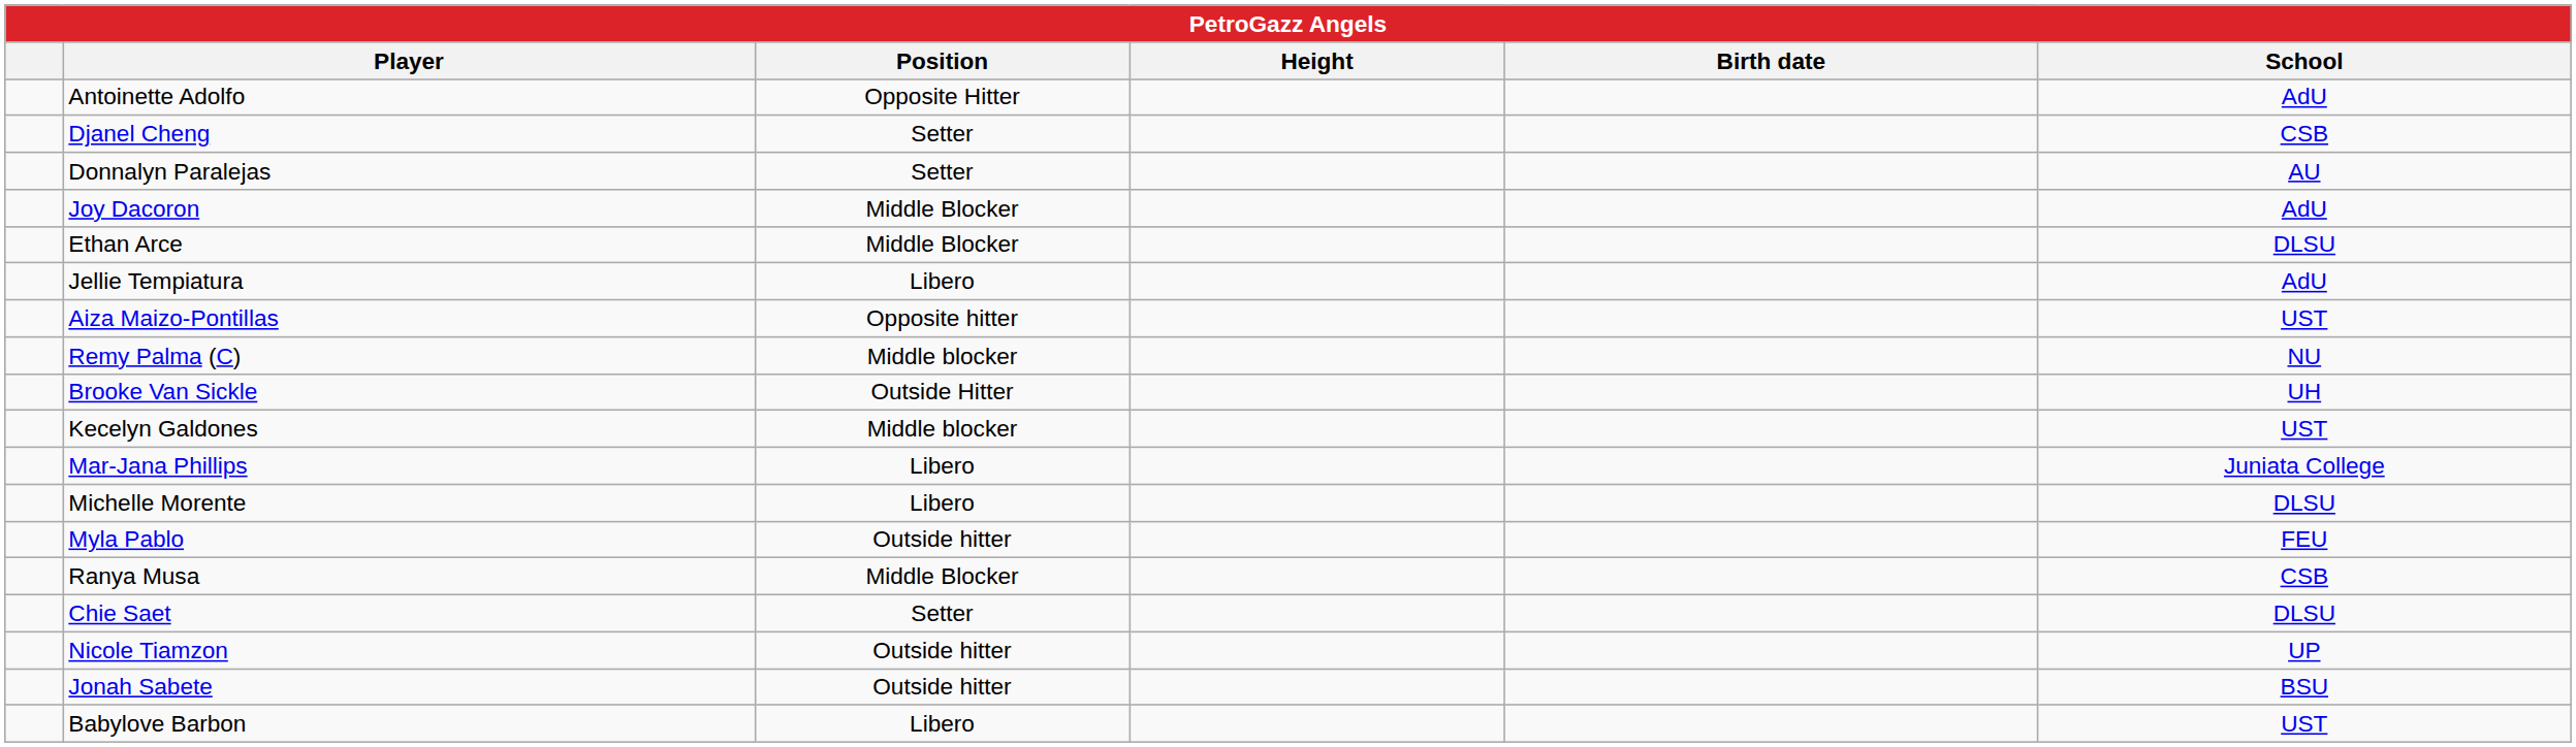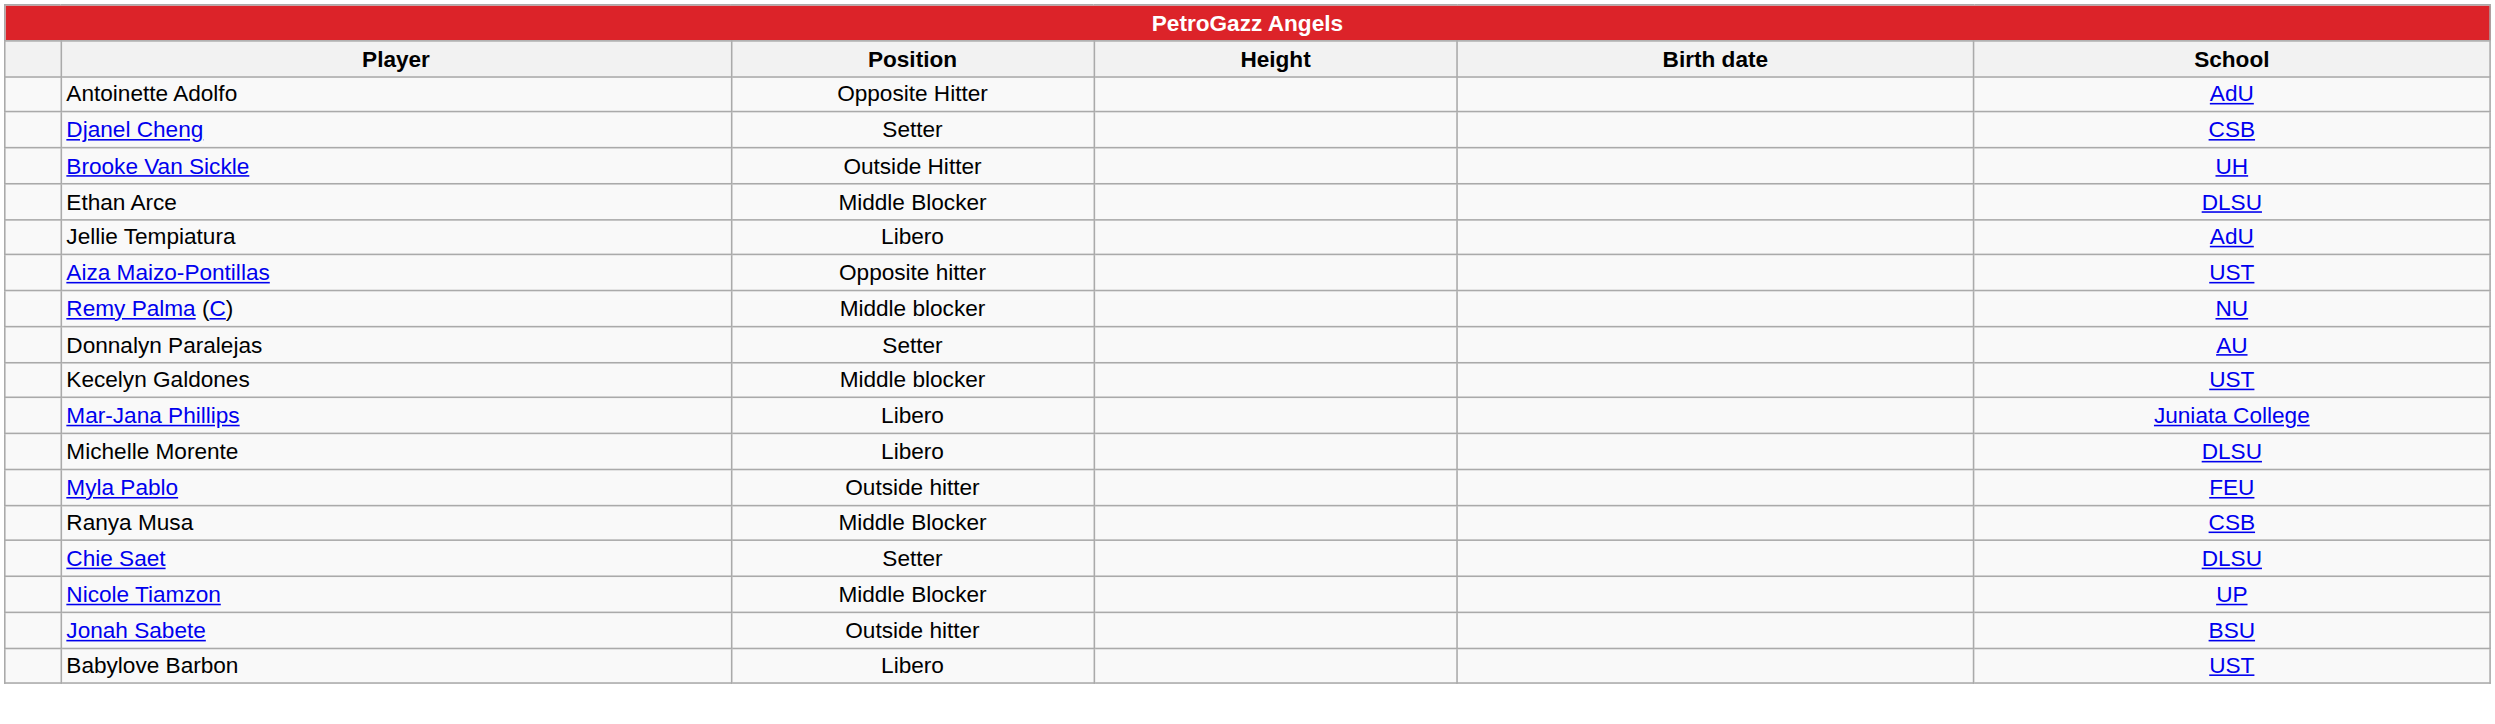rows swapped: Donnalyn Paralejas <-> Brooke Van Sickle
- row: Joy Dacoron | Middle Blocker | AdU
Nicole Tiamzon | Position: Outside hitter -> Middle Blocker
